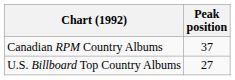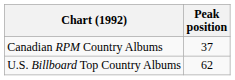U.S. Billboard Top Country Albums | Peak position: 27 -> 62
